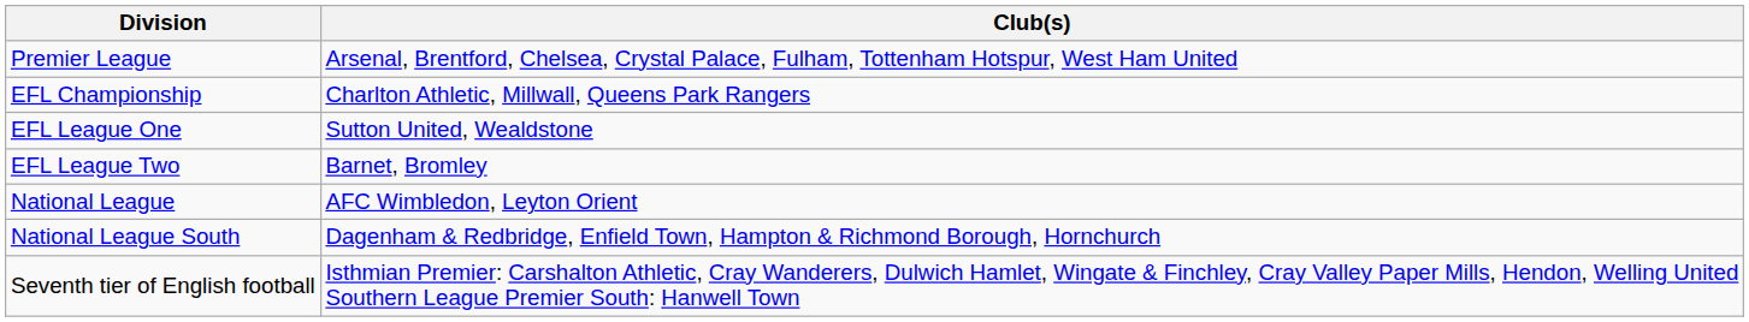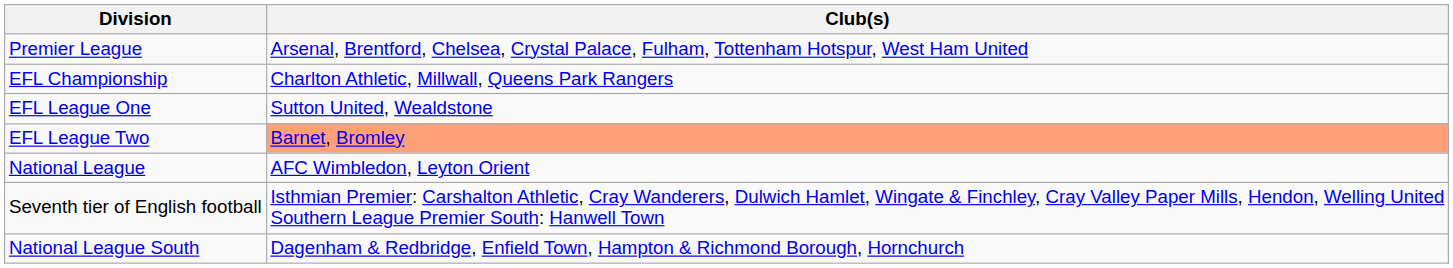EFL League Two | Club(s): no background -> lightsalmon background
rows swapped: National League South <-> Seventh tier of English football
